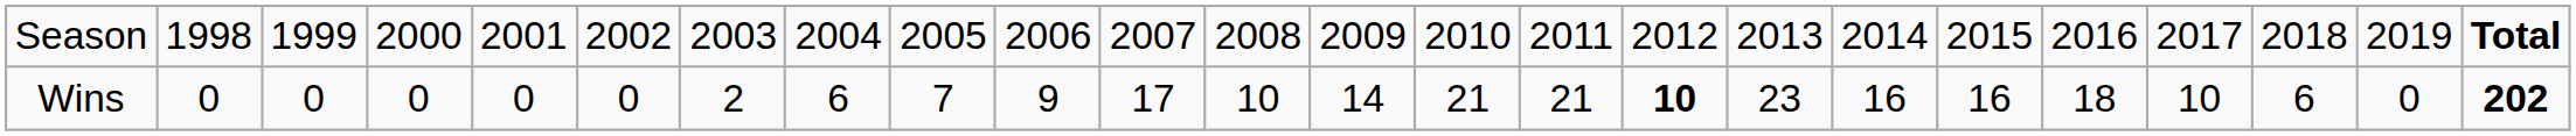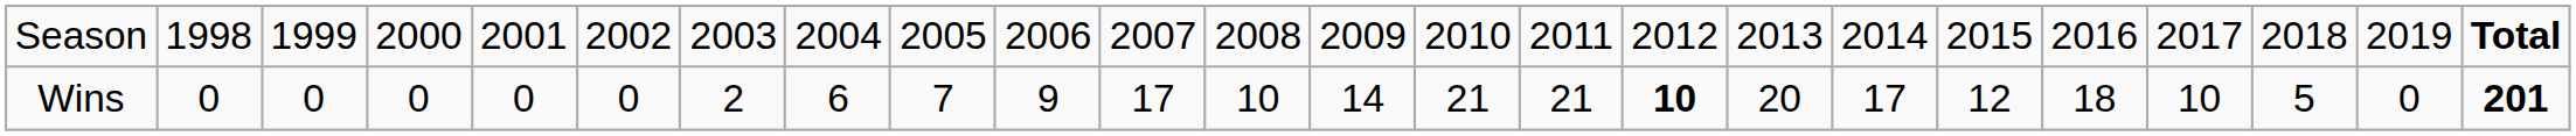Wins | column 17: 23 -> 20
Wins | column 18: 16 -> 17
Wins | column 19: 16 -> 12
Wins | column 22: 6 -> 5
Wins | column 24: 202 -> 201
